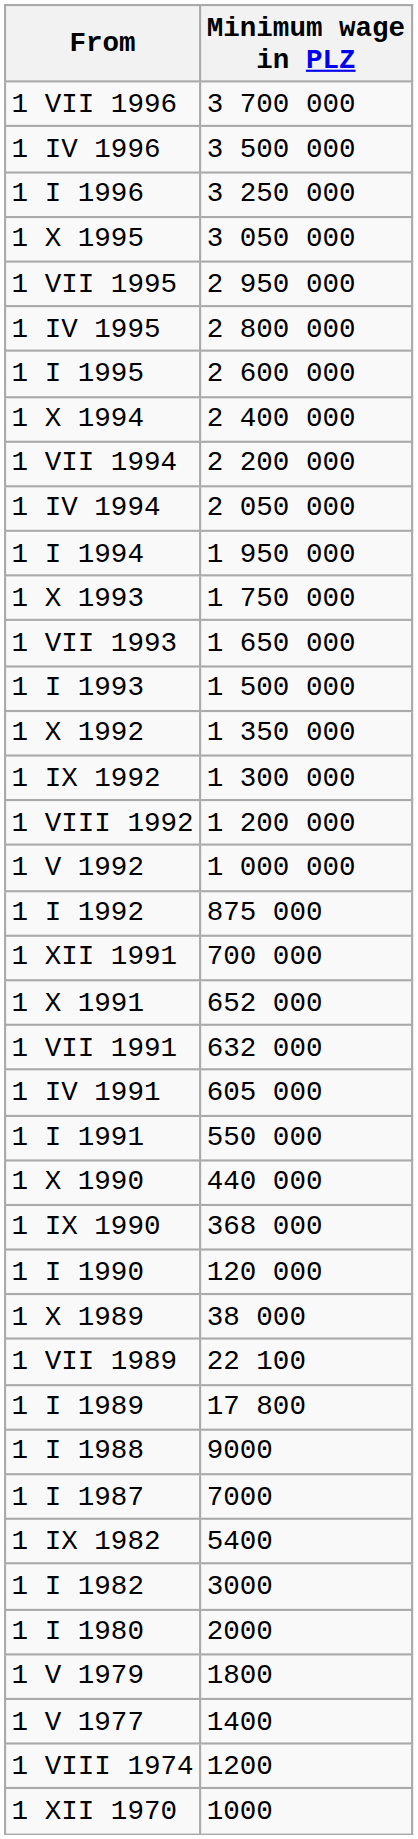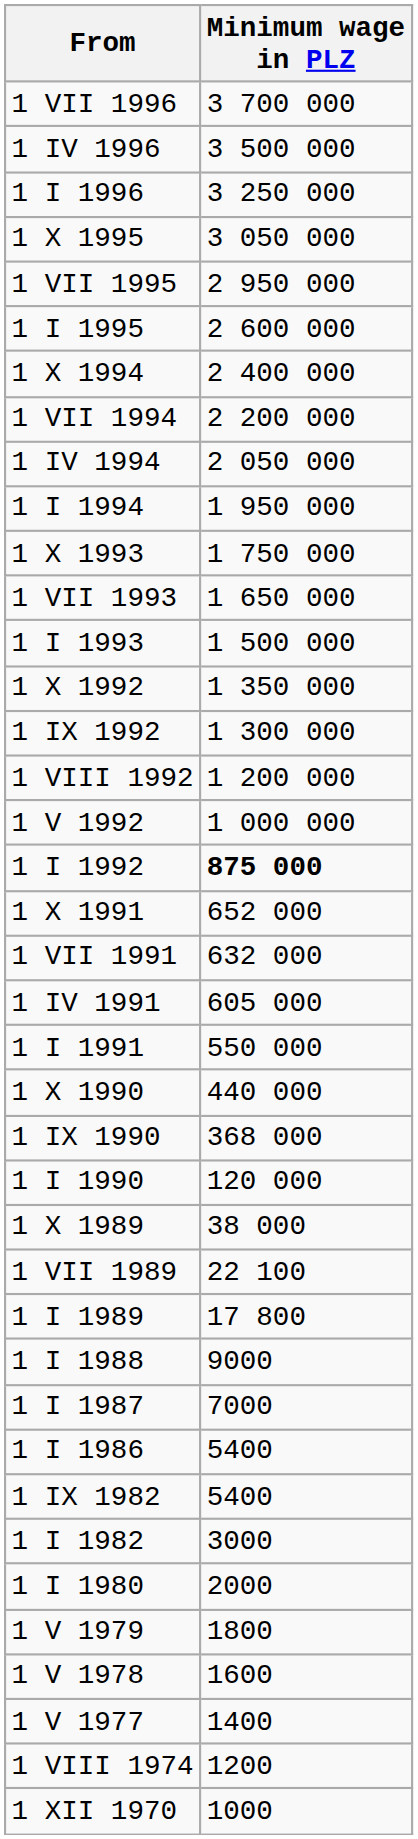- row: 1 IV 1995 | 2 800 000
1 I 1992 | Minimum wage in PLZ: normal -> bold
- row: 1 XII 1991 | 700 000
+ row: 1 I 1986 | 5400
+ row: 1 V 1978 | 1600
